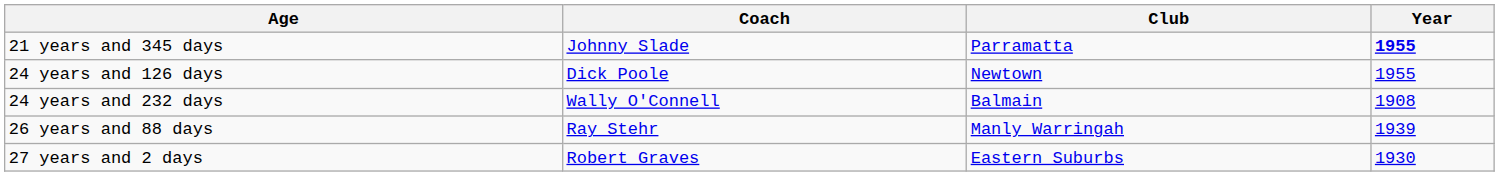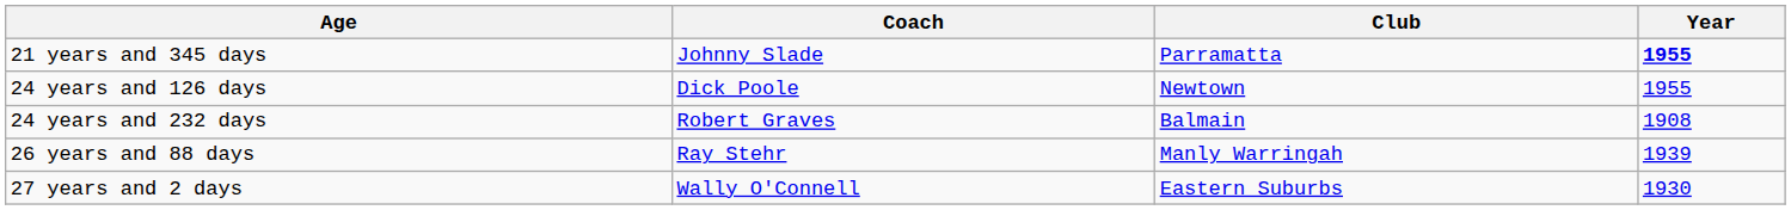24 years and 232 days | Coach: Wally O'Connell -> Robert Graves
27 years and 2 days | Coach: Robert Graves -> Wally O'Connell
